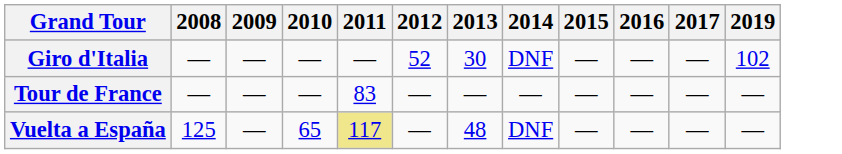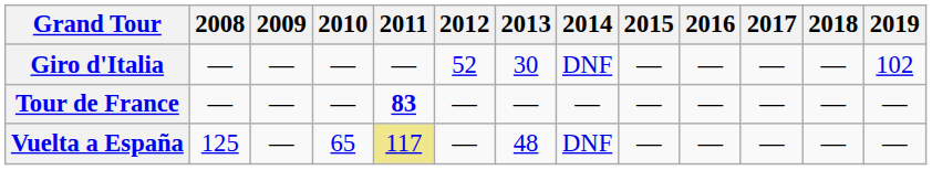+ column: 2018 | — | — | —
Tour de France | 2011: normal -> bold
